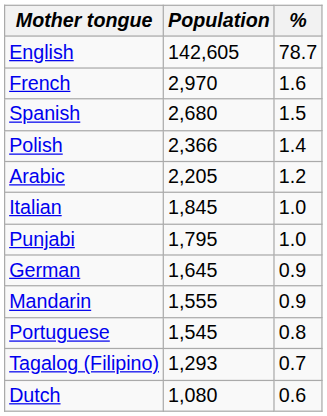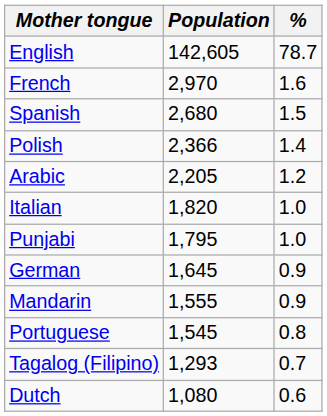Italian | Population: 1,845 -> 1,820
